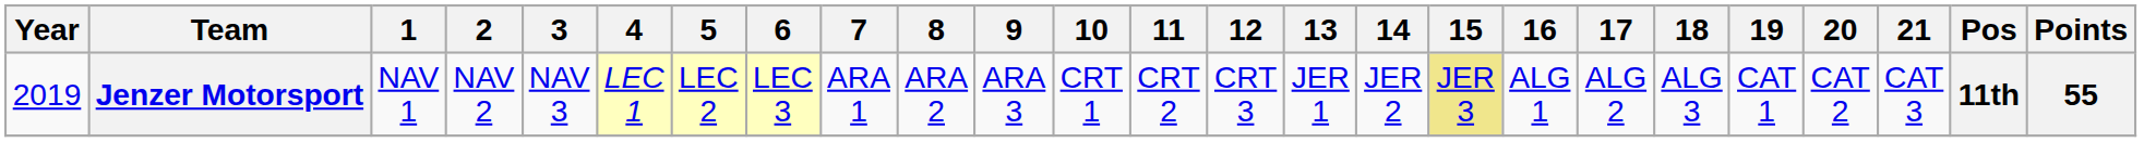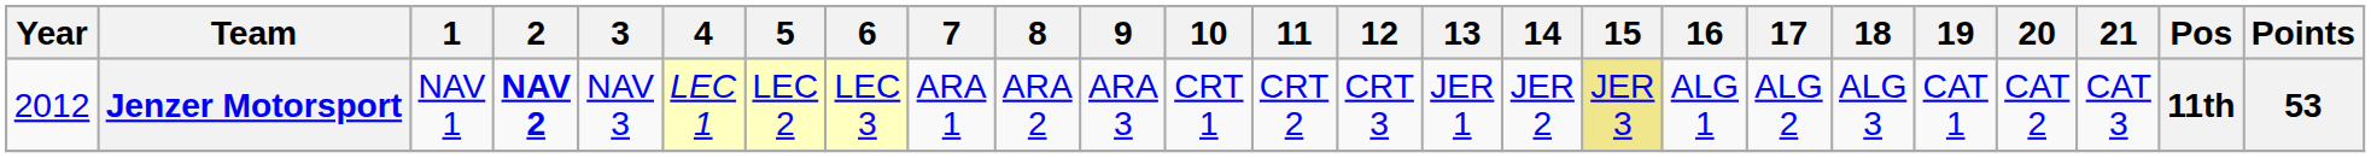Jenzer Motorsport | Year: 2019 -> 2012
Jenzer Motorsport | 2: normal -> bold
Jenzer Motorsport | Points: 55 -> 53
